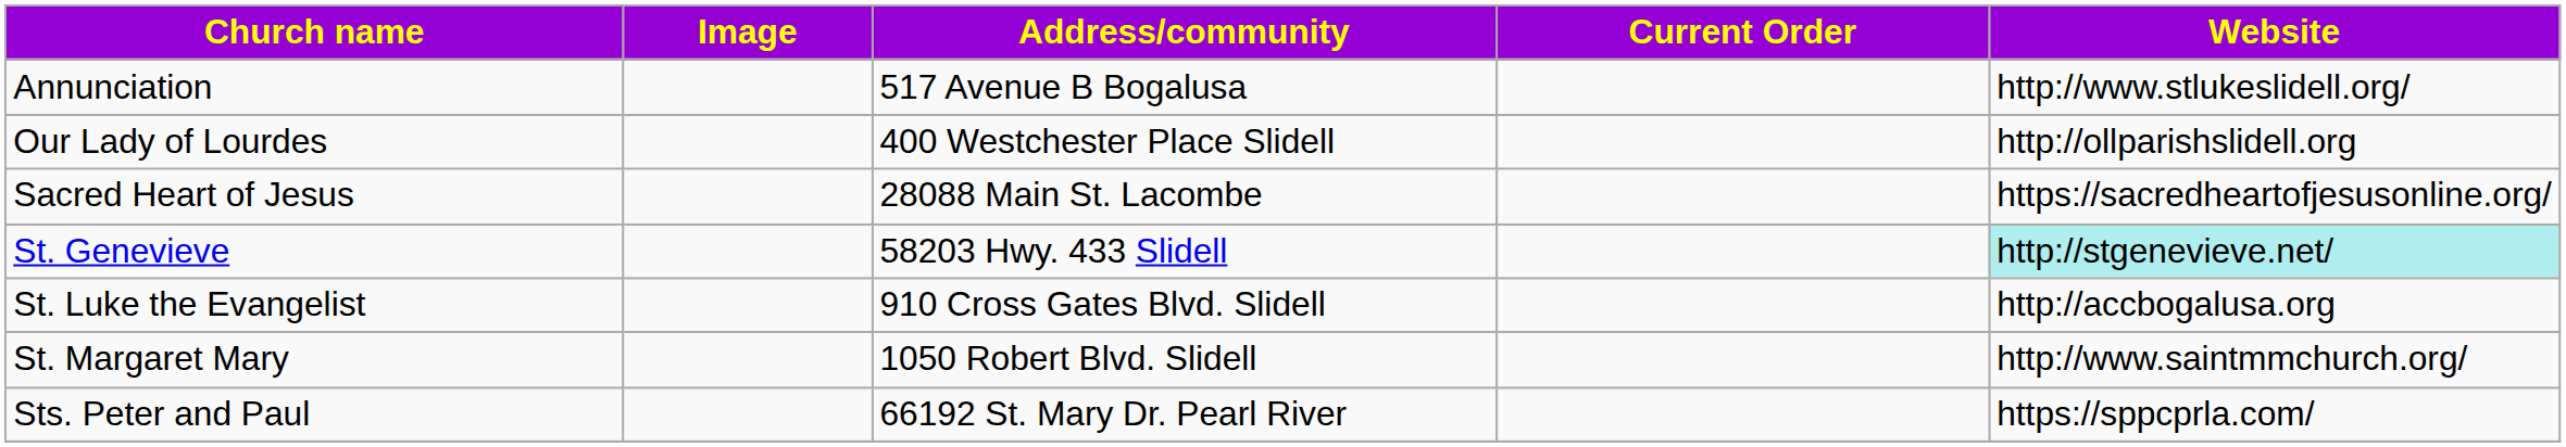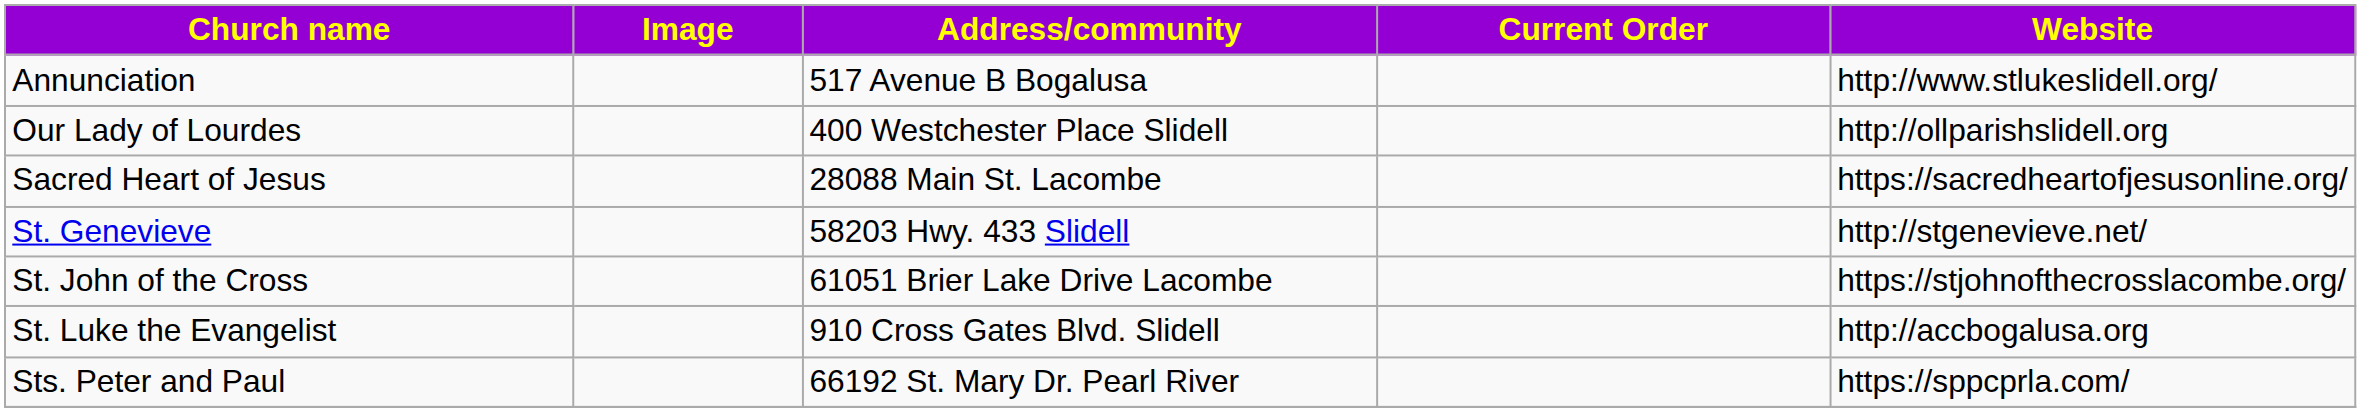St. Genevieve | Website: paleturquoise background -> no background
+ row: St. John of the Cross | 61051 Brier Lake Drive Lacombe | https://stjohnofthecrosslacombe.org/
- row: St. Margaret Mary | 1050 Robert Blvd. Slidell | http://www.saintmmchurch.org/
